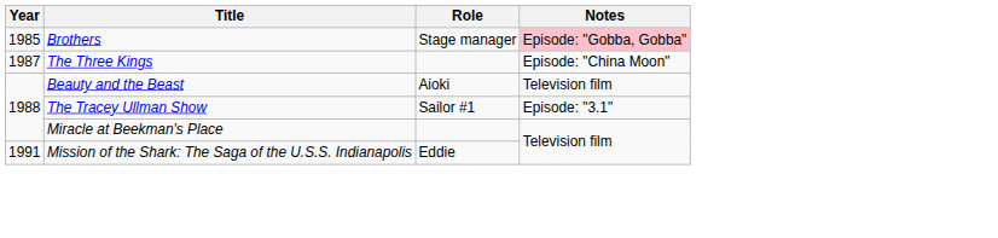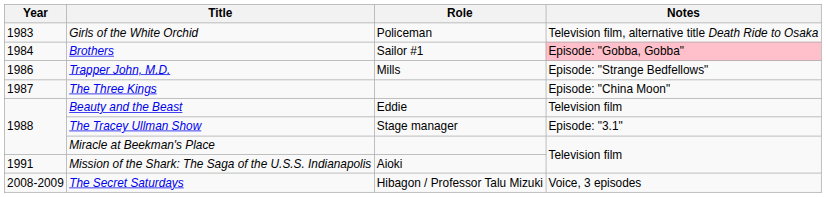+ row: 1983 | Girls of the White Orchid | Policeman | Television film, alternative title Death Ride to Osaka
Brothers | Year: 1985 -> 1984
Brothers | Role: Stage manager -> Sailor #1
+ row: 1986 | Trapper John, M.D. | Mills | Episode: "Strange Bedfellows"
Beauty and the Beast | Role: Aioki -> Eddie
The Tracey Ullman Show | Role: Sailor #1 -> Stage manager
Mission of the Shark: The Saga of the U.S.S. Indianapolis | Role: Eddie -> Aioki
+ row: 2008-2009 | The Secret Saturdays | Hibagon / Professor Talu Mizuki | Voice, 3 episodes
